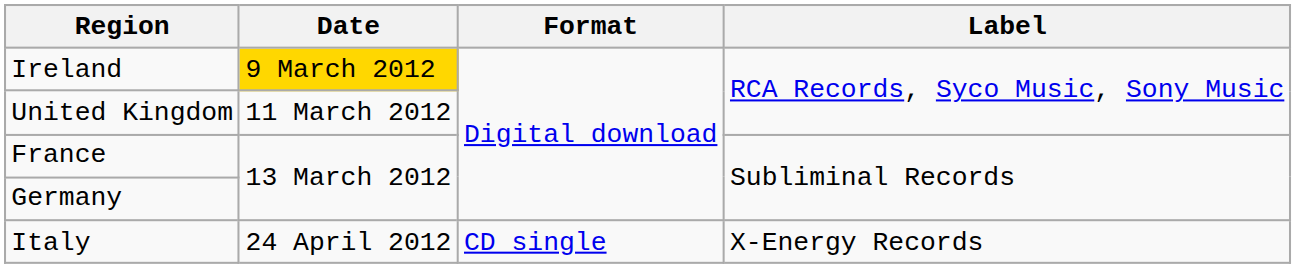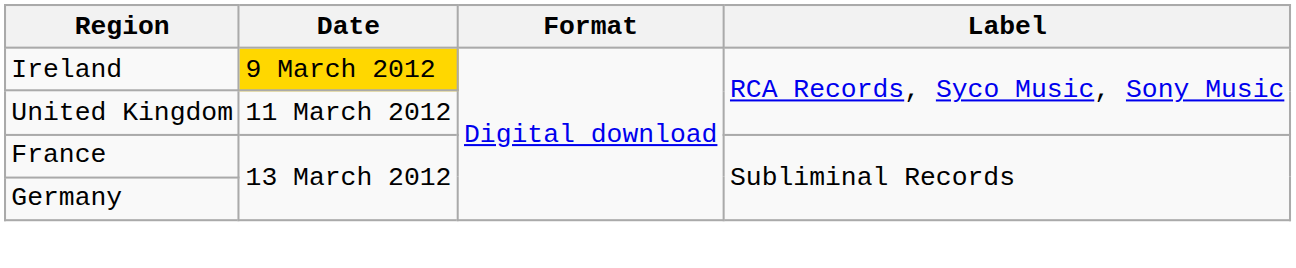- row: Italy | 24 April 2012 | CD single | X-Energy Records
